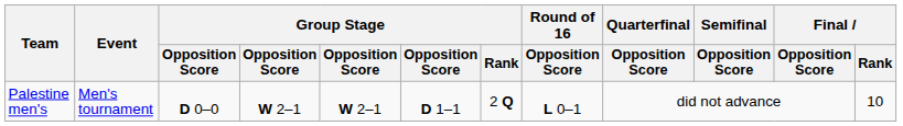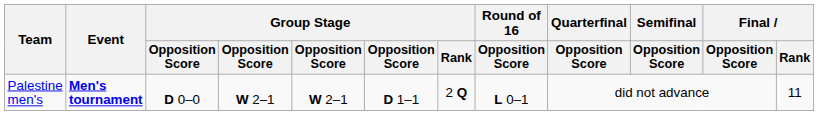Palestine men's | Event: normal -> bold
Palestine men's | Final / Rank: 10 -> 11
